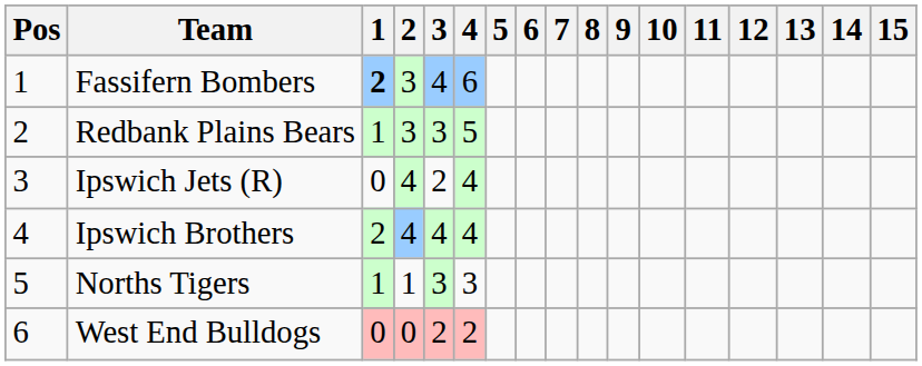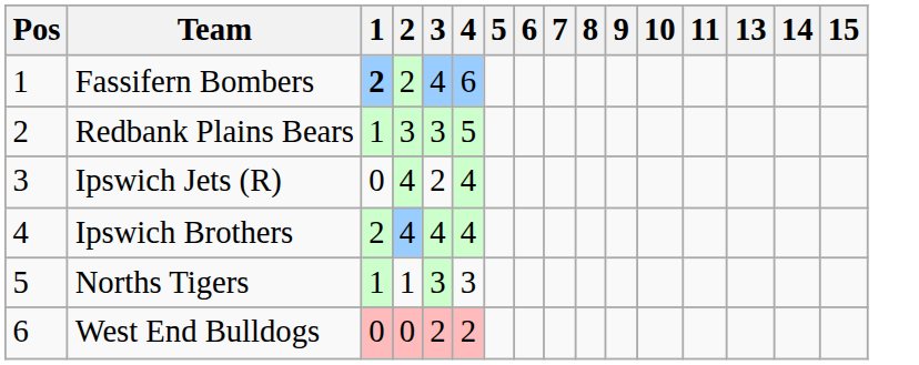- column: 12
Fassifern Bombers | 2: 3 -> 2
